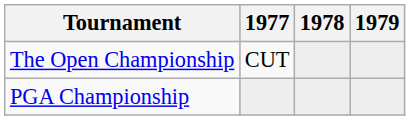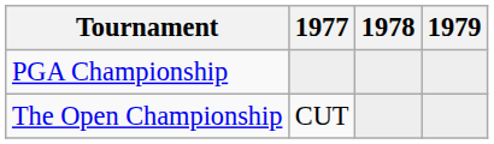rows swapped: The Open Championship <-> PGA Championship
